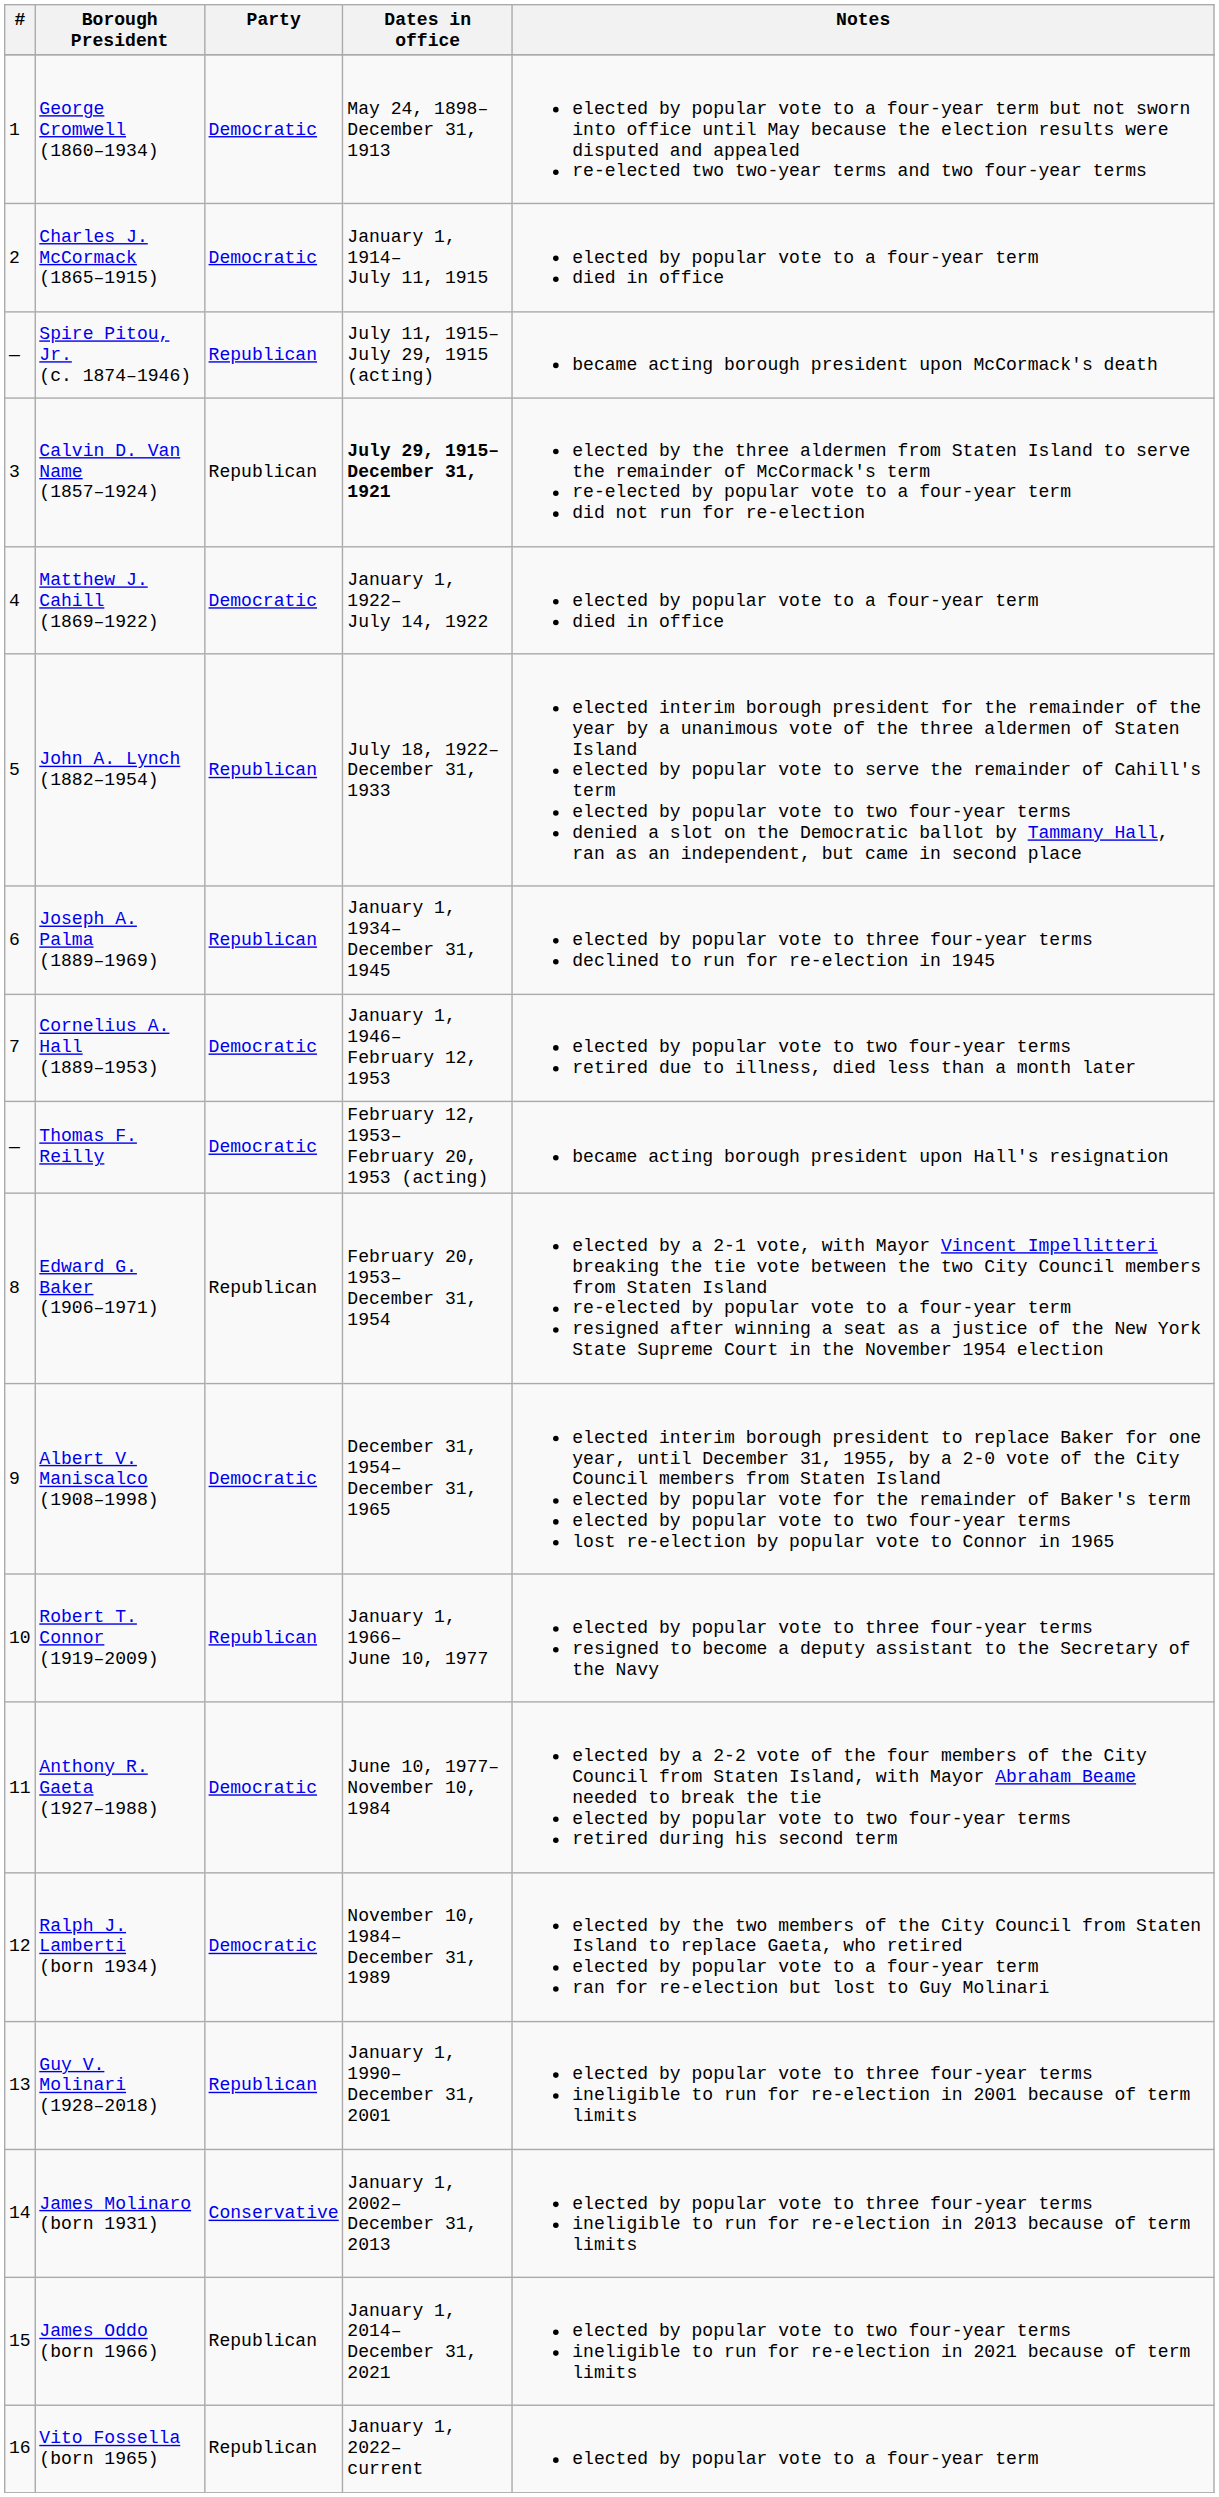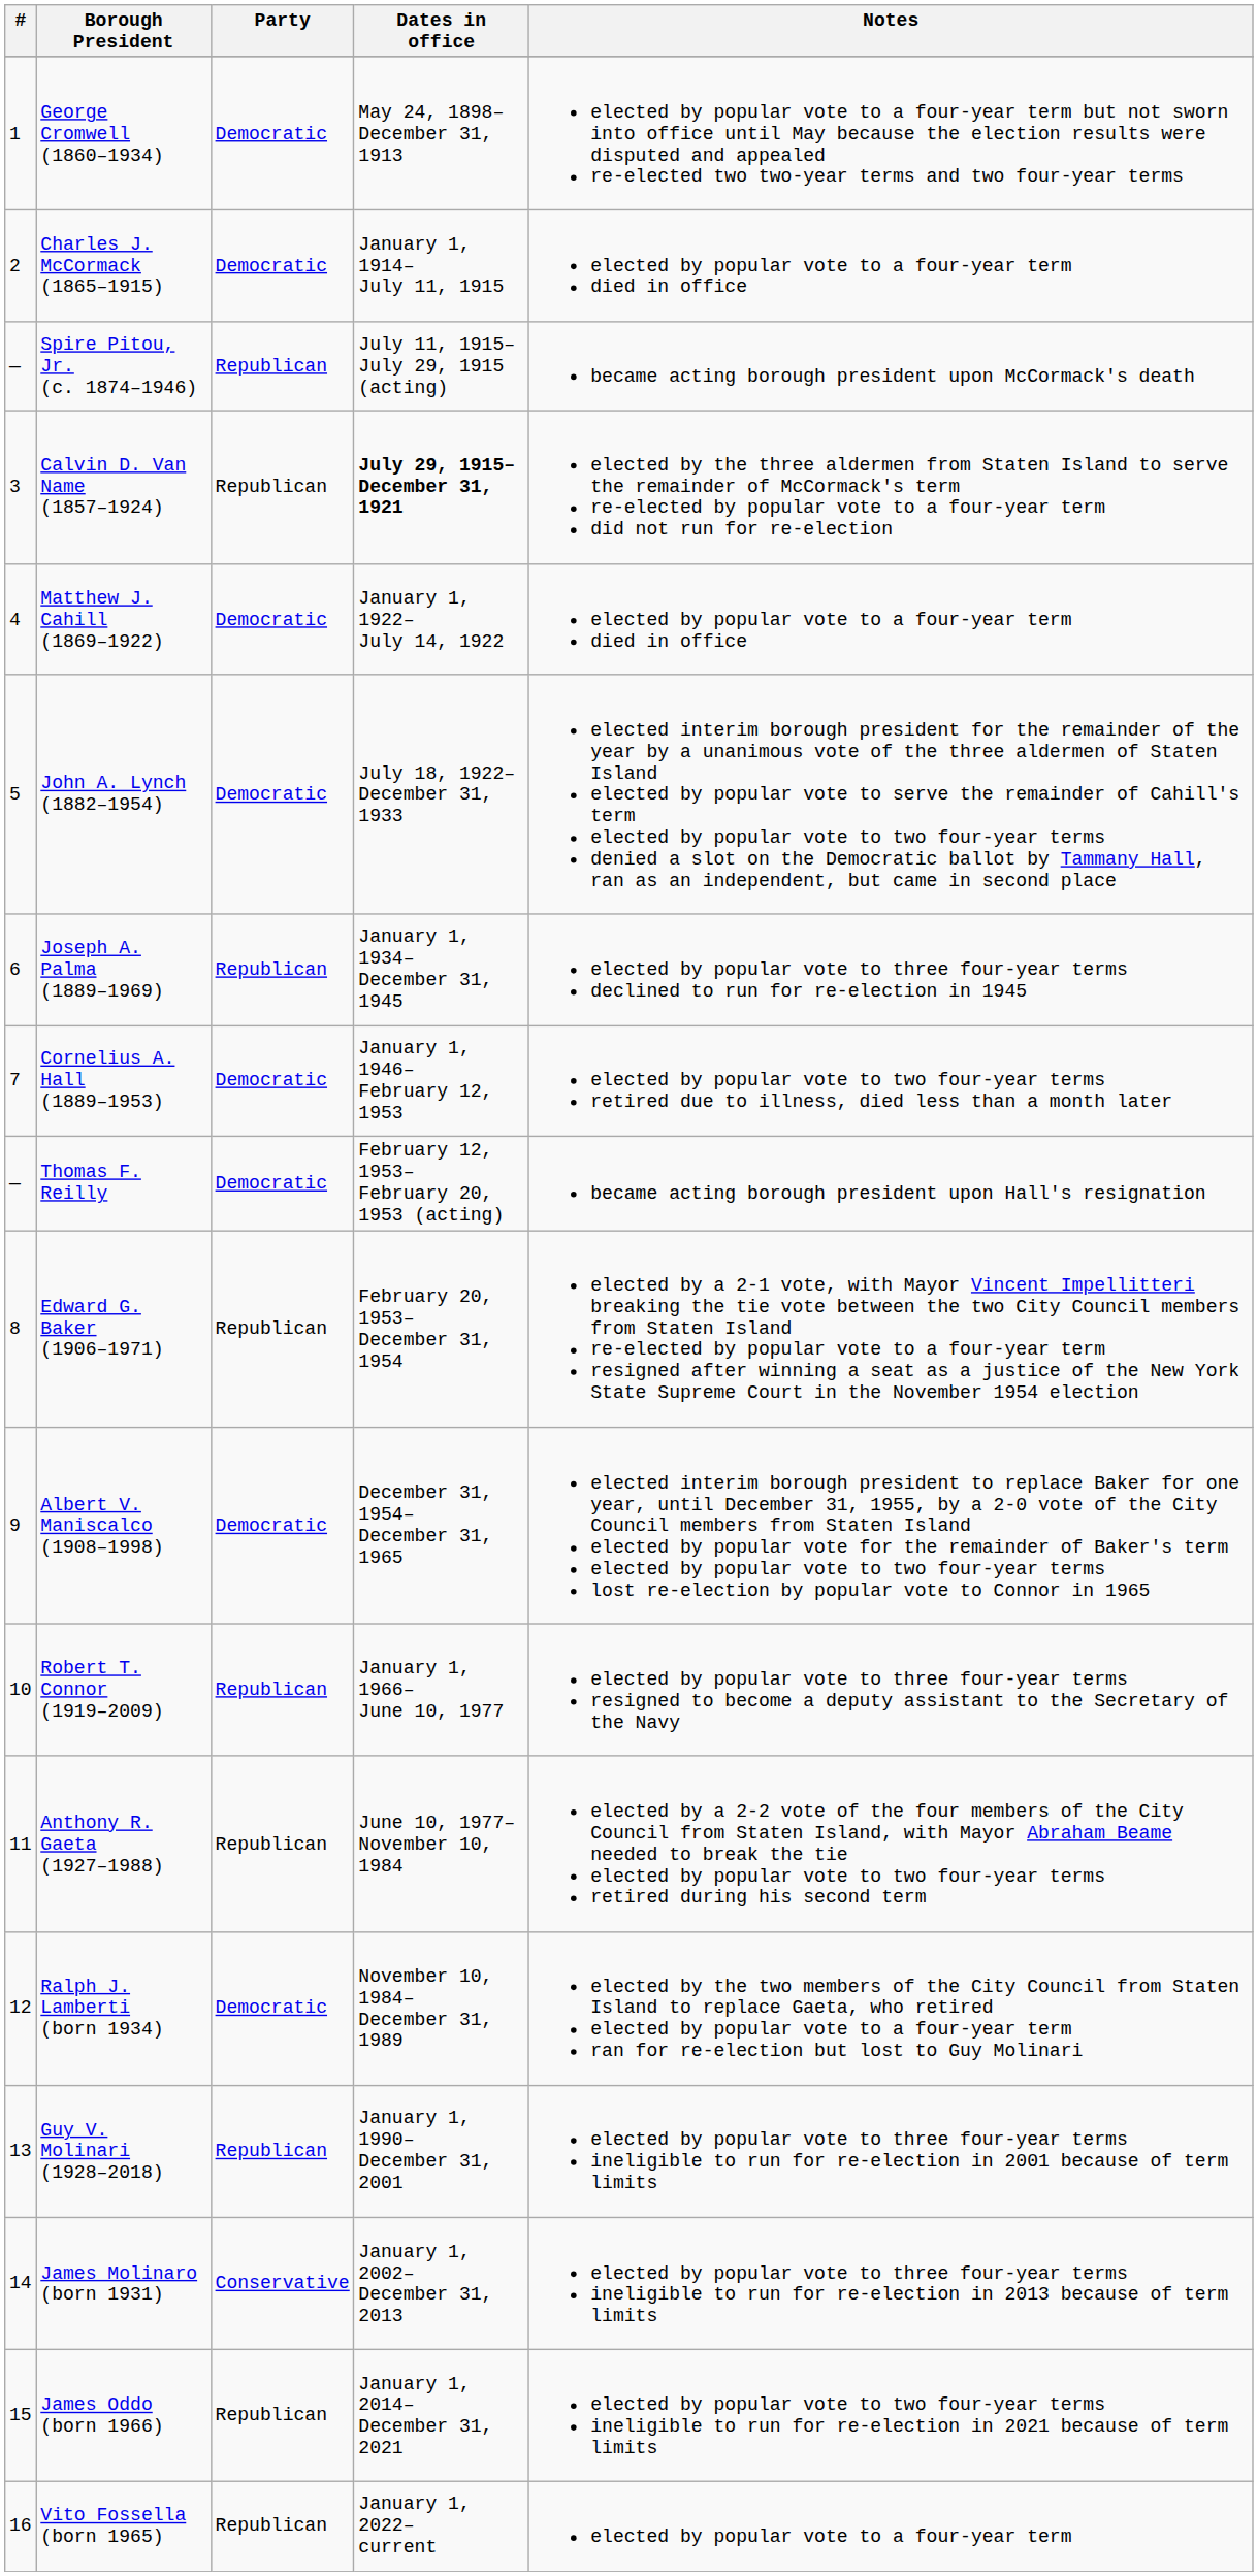John A. Lynch (1882–1954) | Party: Republican -> Democratic
Anthony R. Gaeta (1927–1988) | Party: Democratic -> Republican
